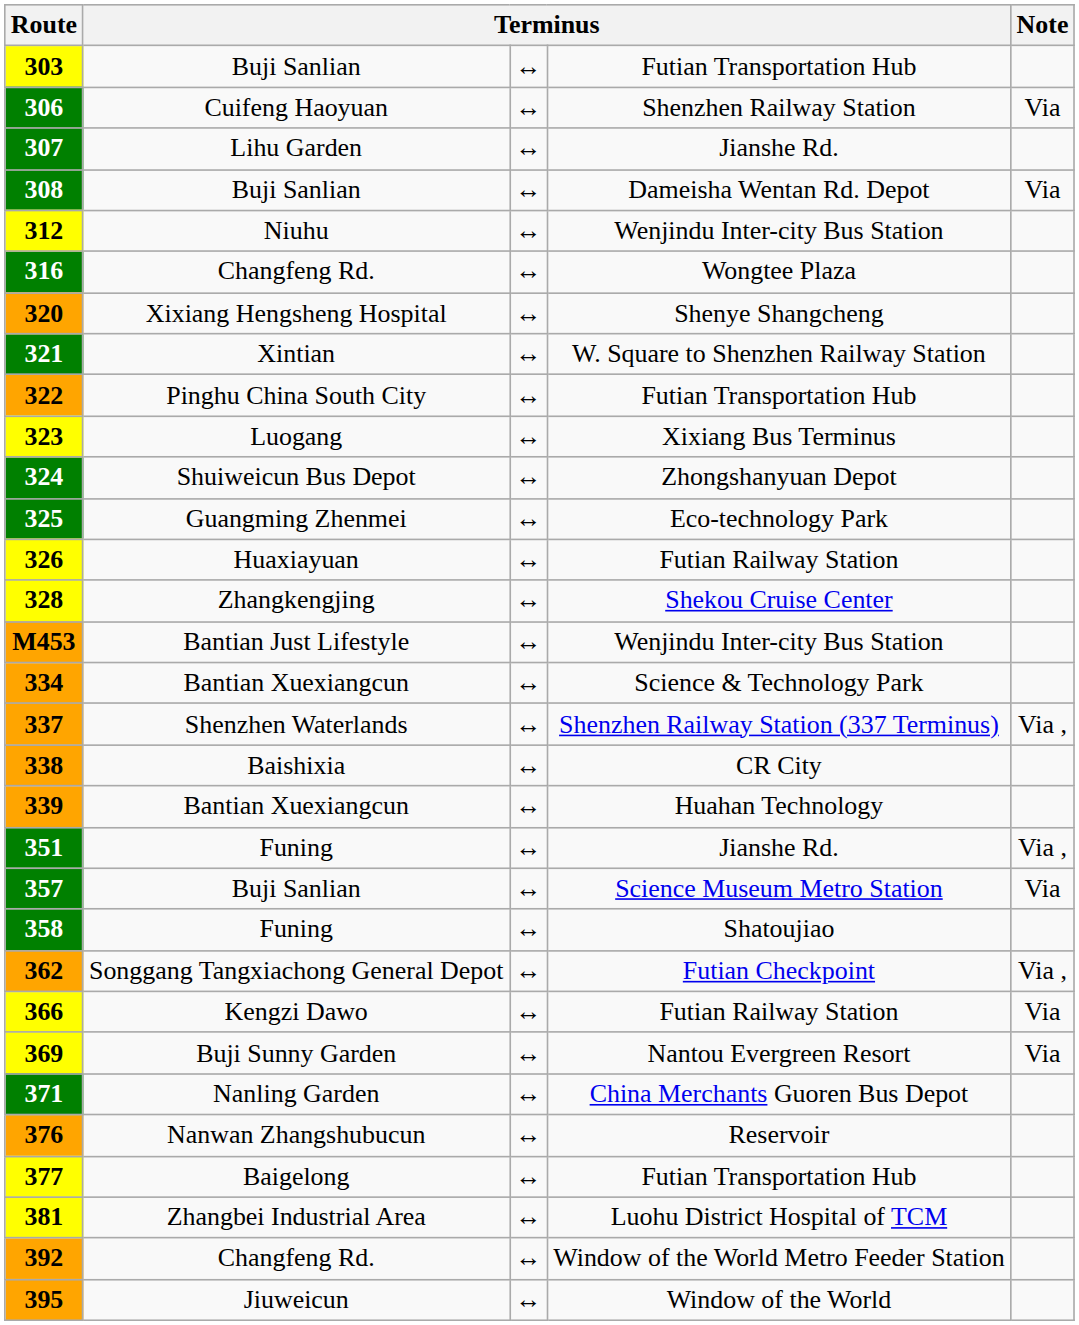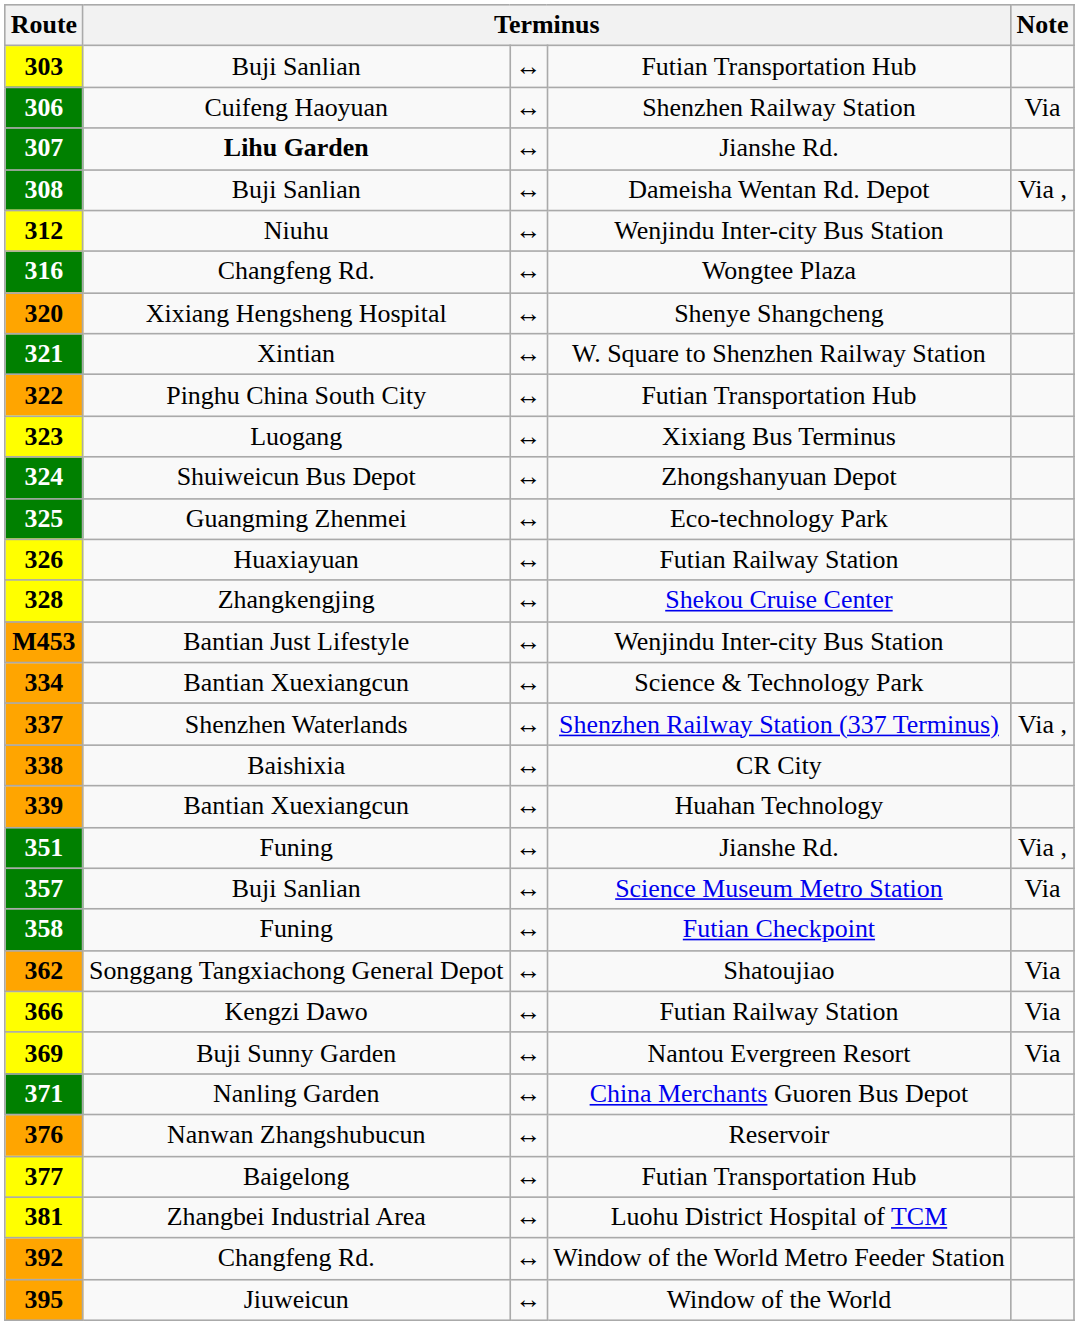307 | column 2: normal -> bold
308 | Note: Via -> Via ,
358 | column 4: Shatoujiao -> Futian Checkpoint
362 | column 4: Futian Checkpoint -> Shatoujiao
362 | Note: Via , -> Via
